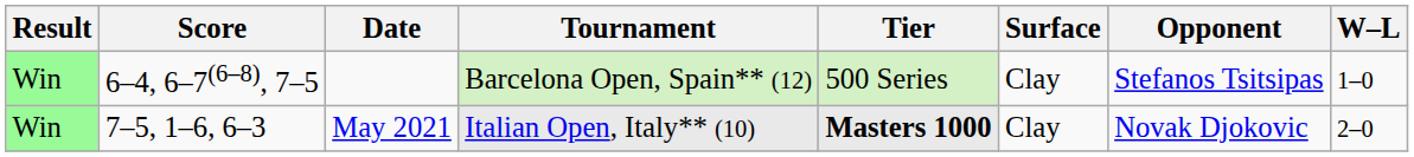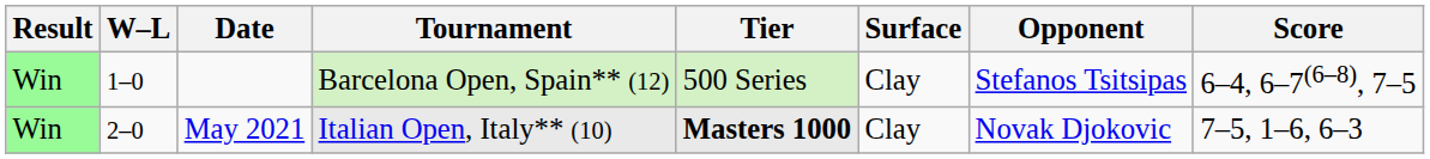columns swapped: W–L <-> Score
